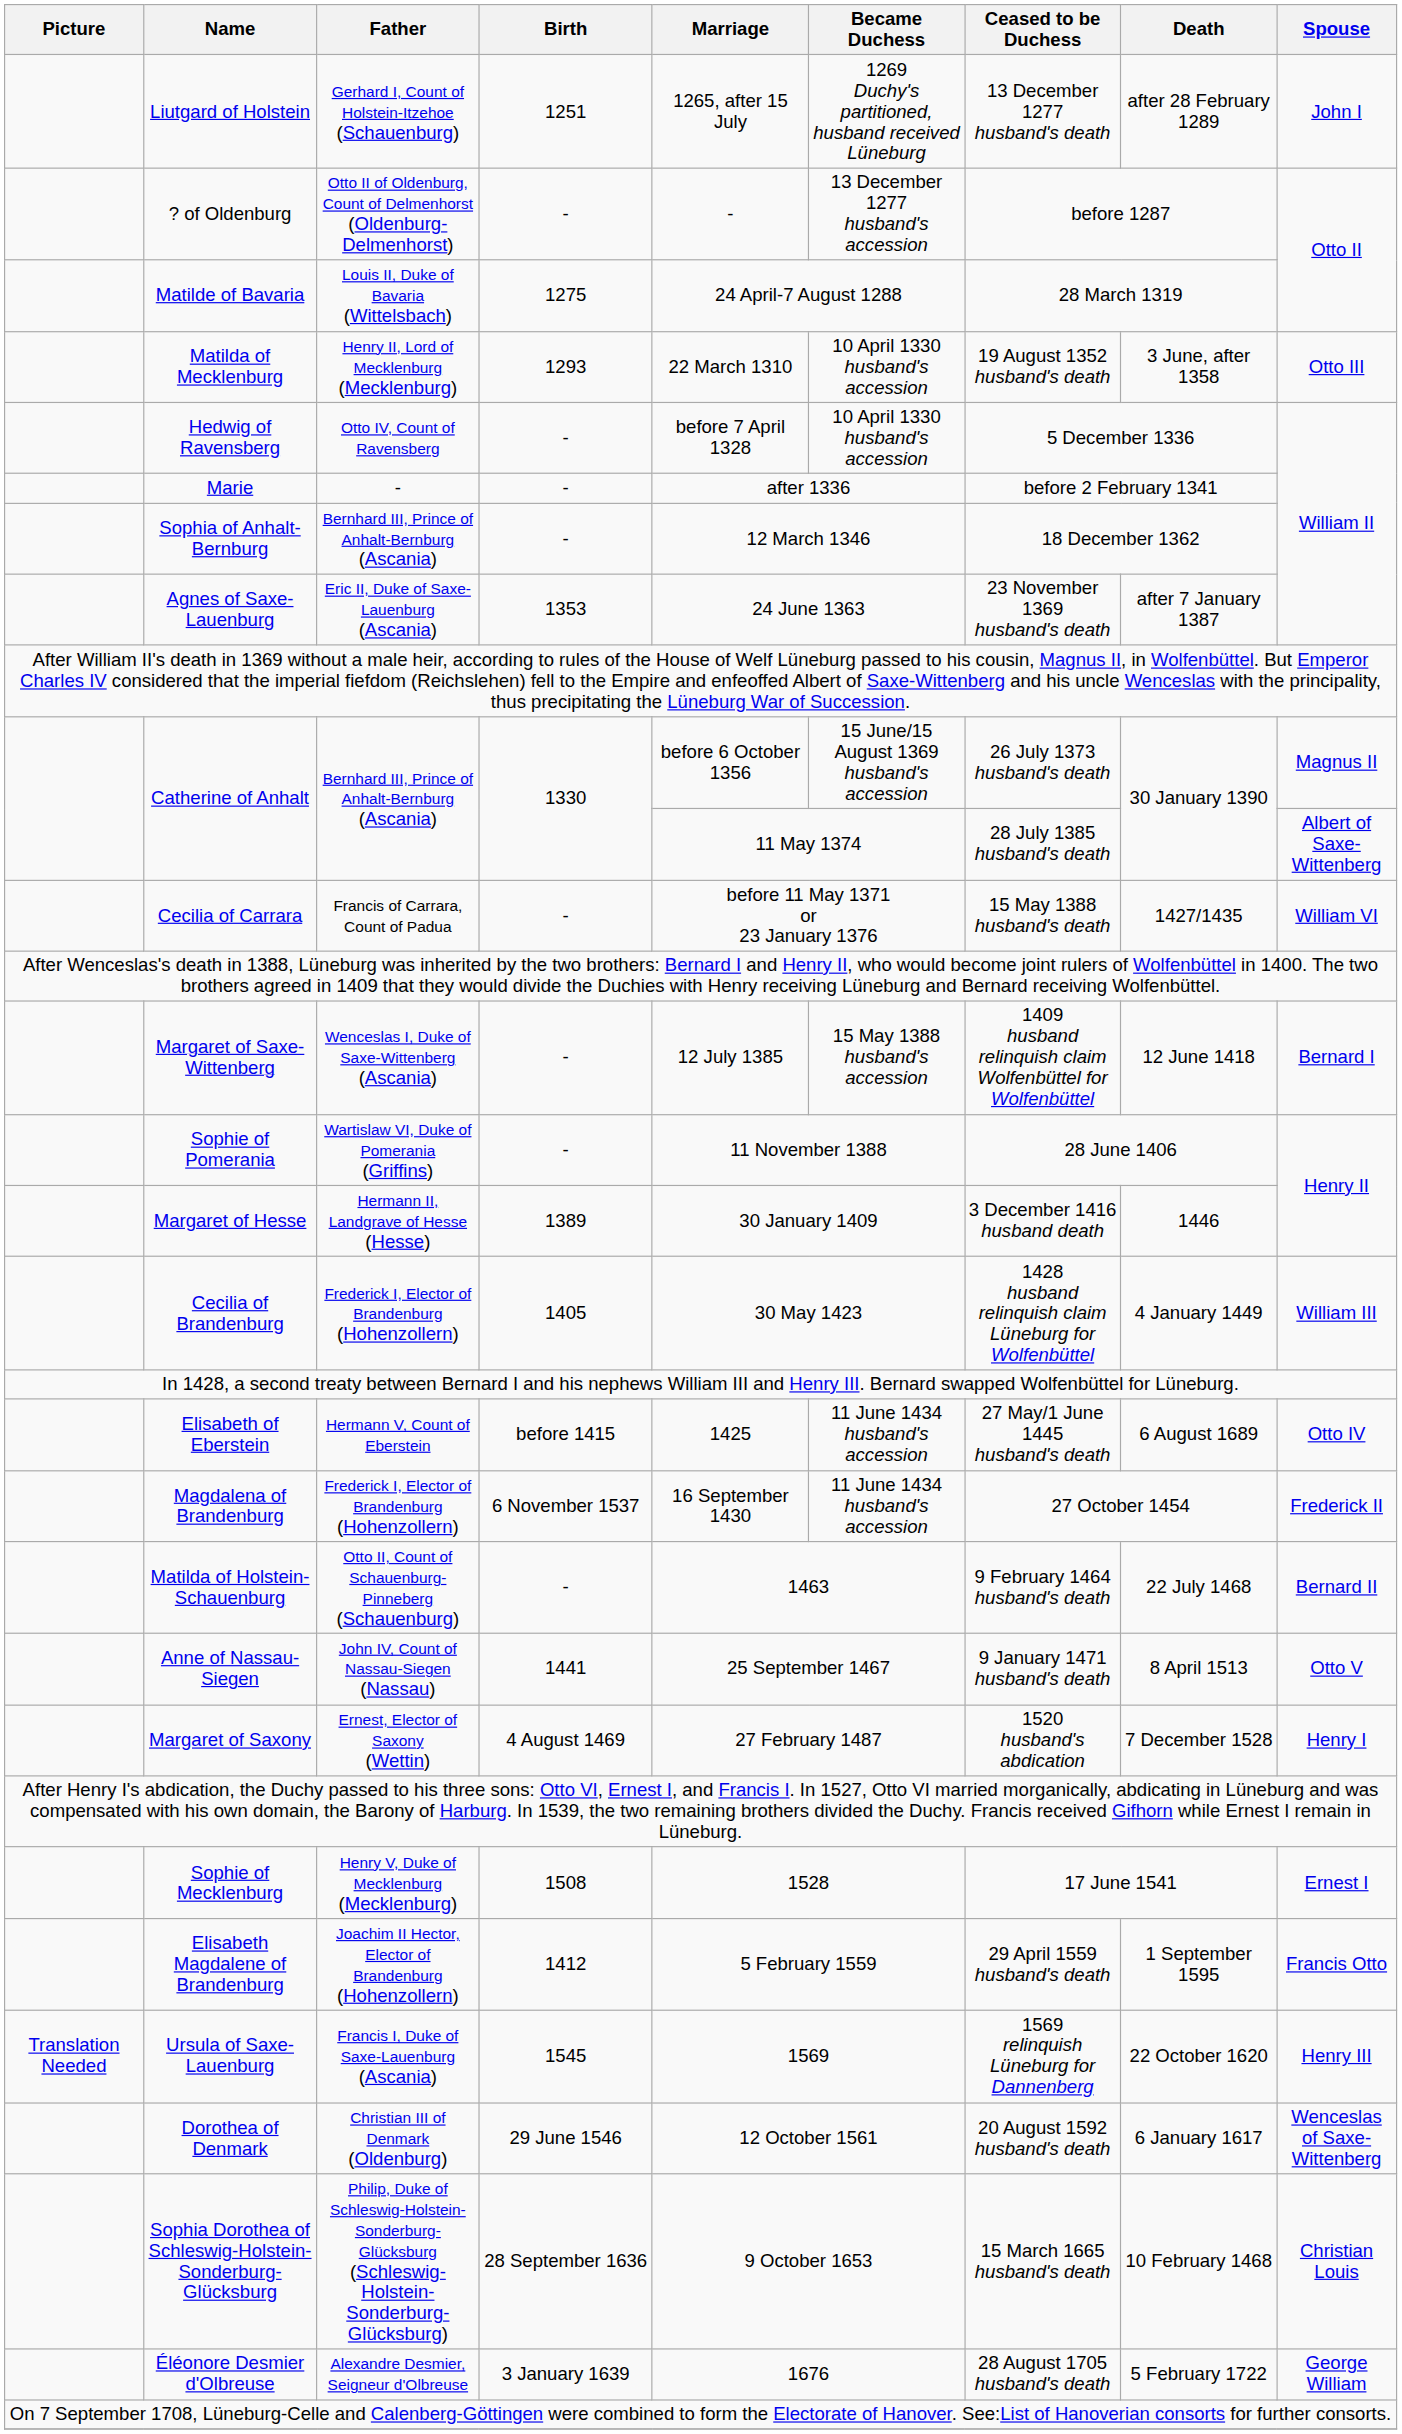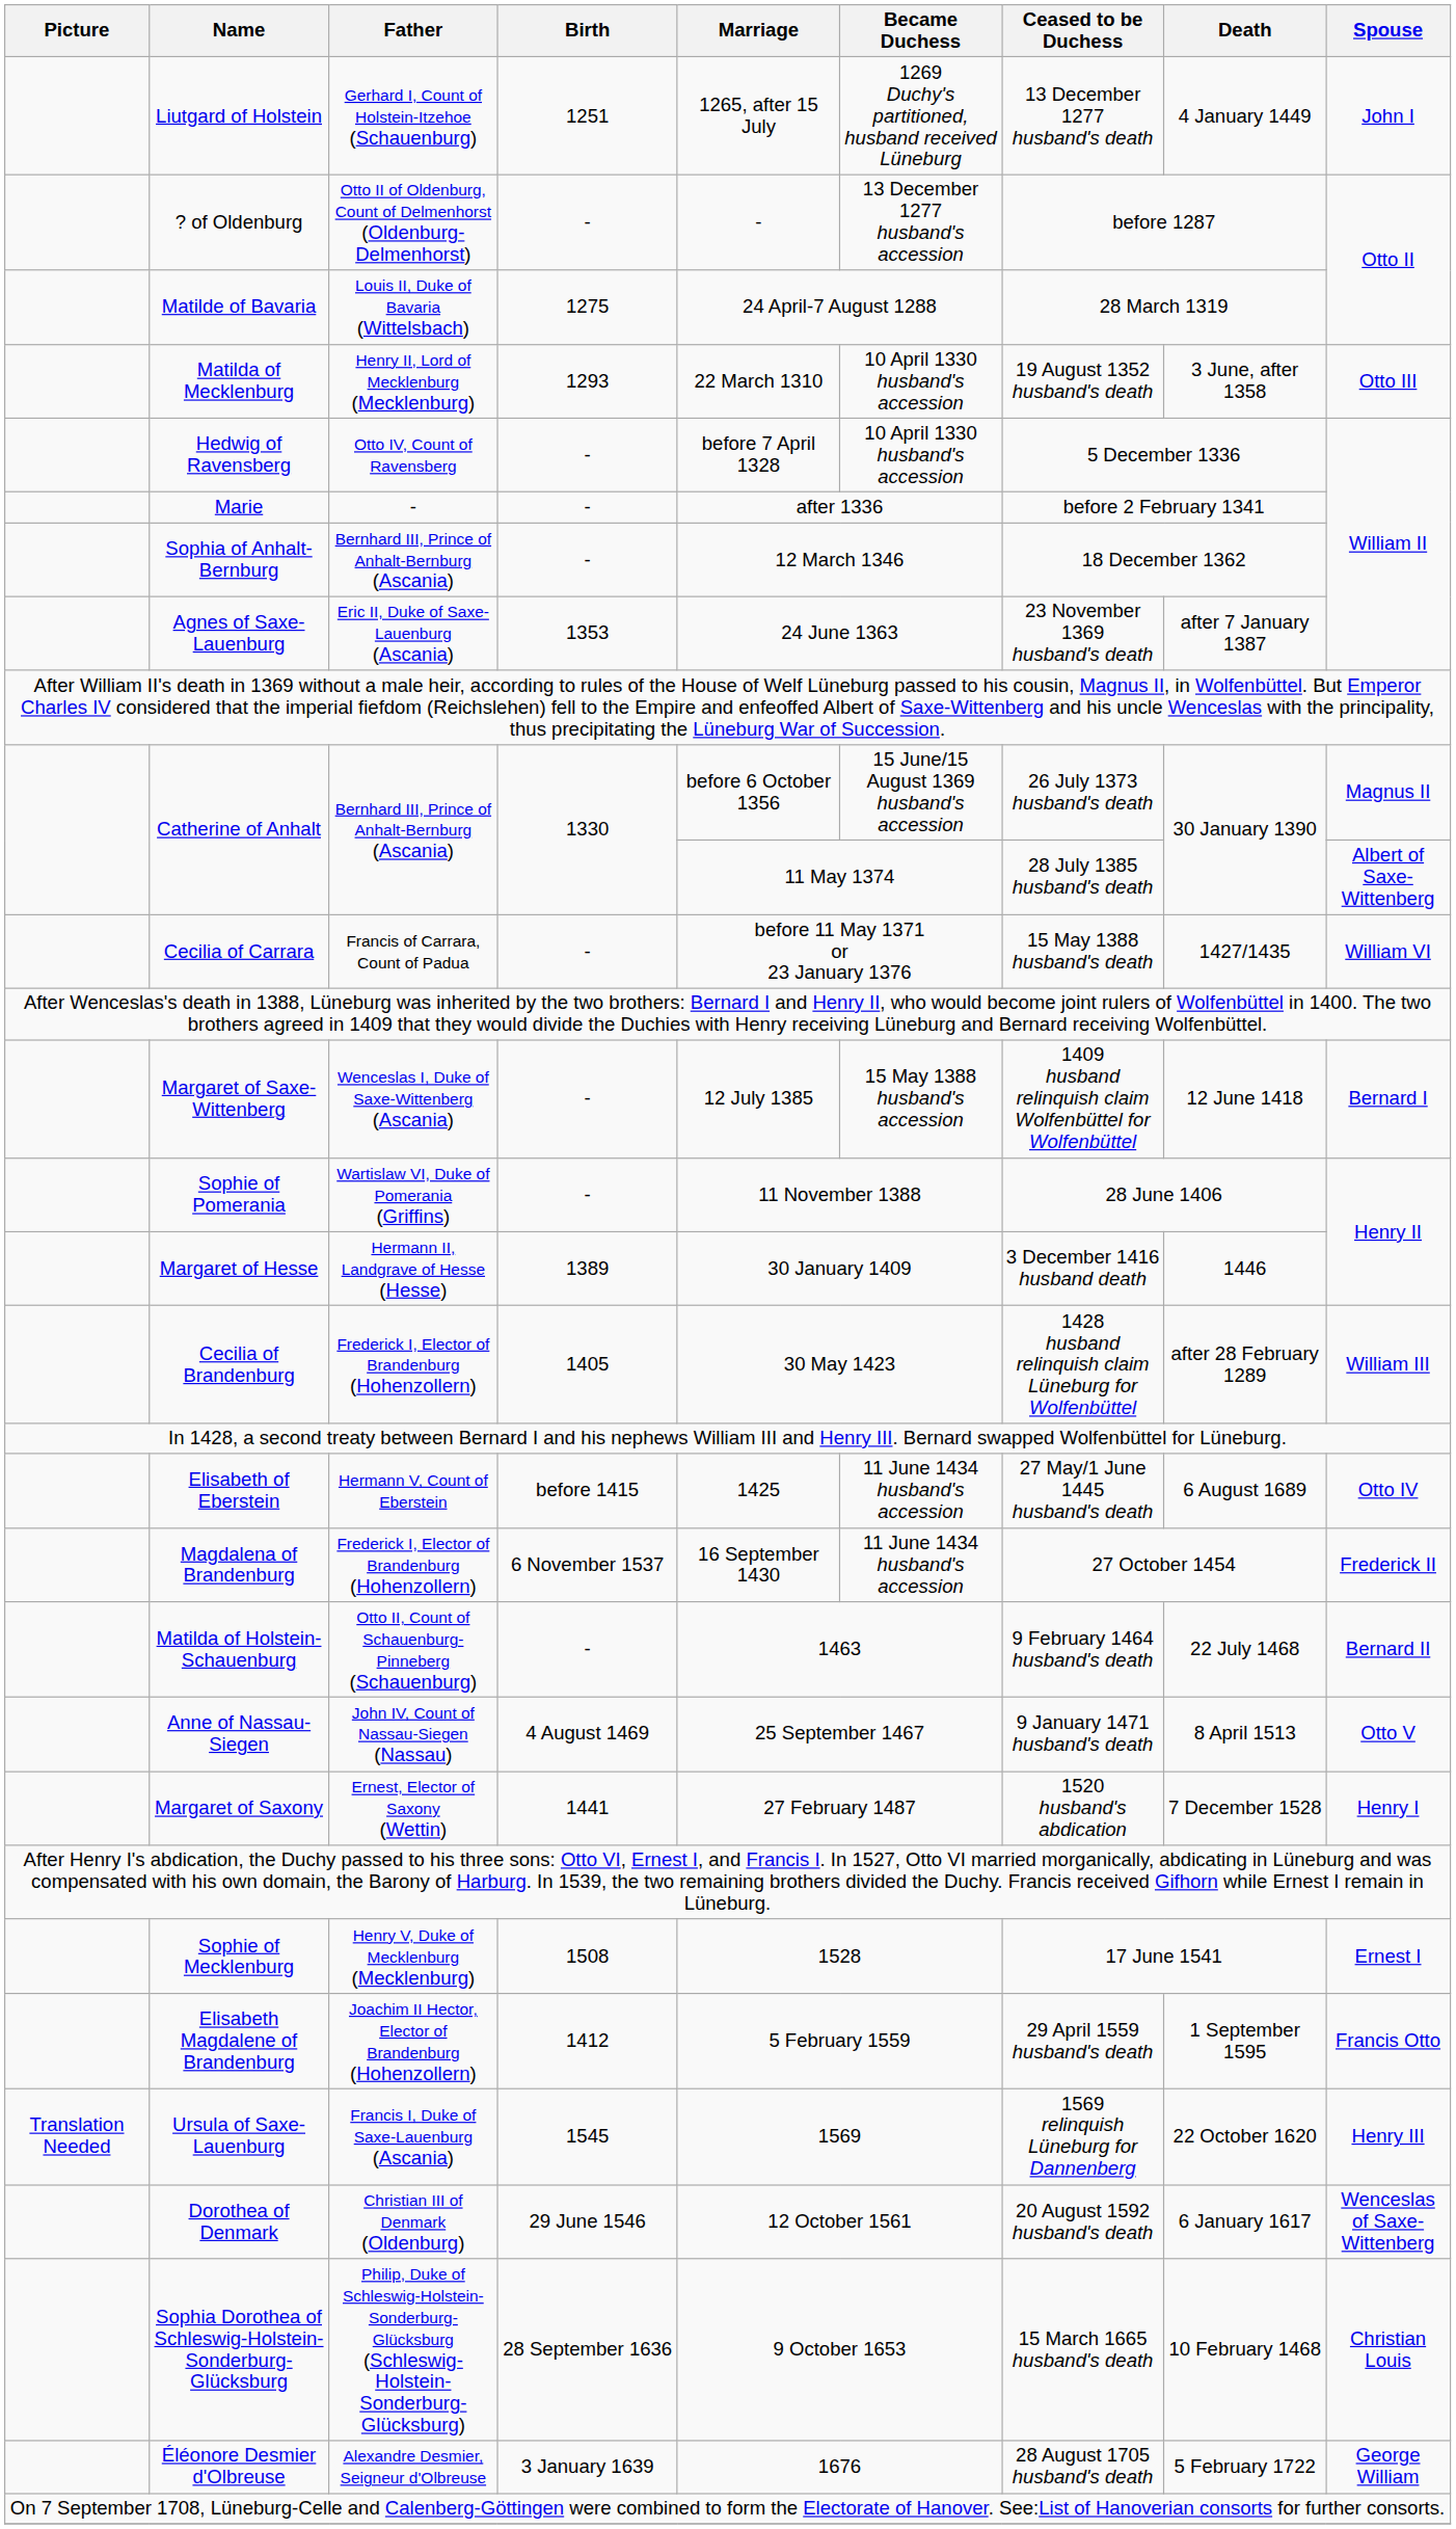Liutgard of Holstein | Death: after 28 February 1289 -> 4 January 1449
Cecilia of Brandenburg | Death: 4 January 1449 -> after 28 February 1289
Anne of Nassau-Siegen | Birth: 1441 -> 4 August 1469
Margaret of Saxony | Birth: 4 August 1469 -> 1441
